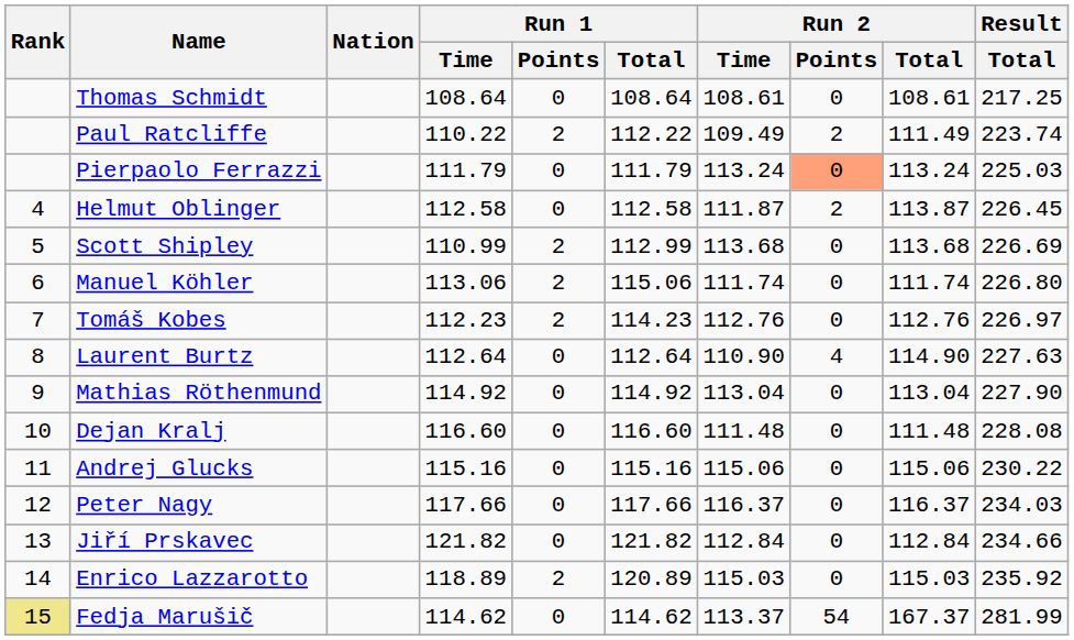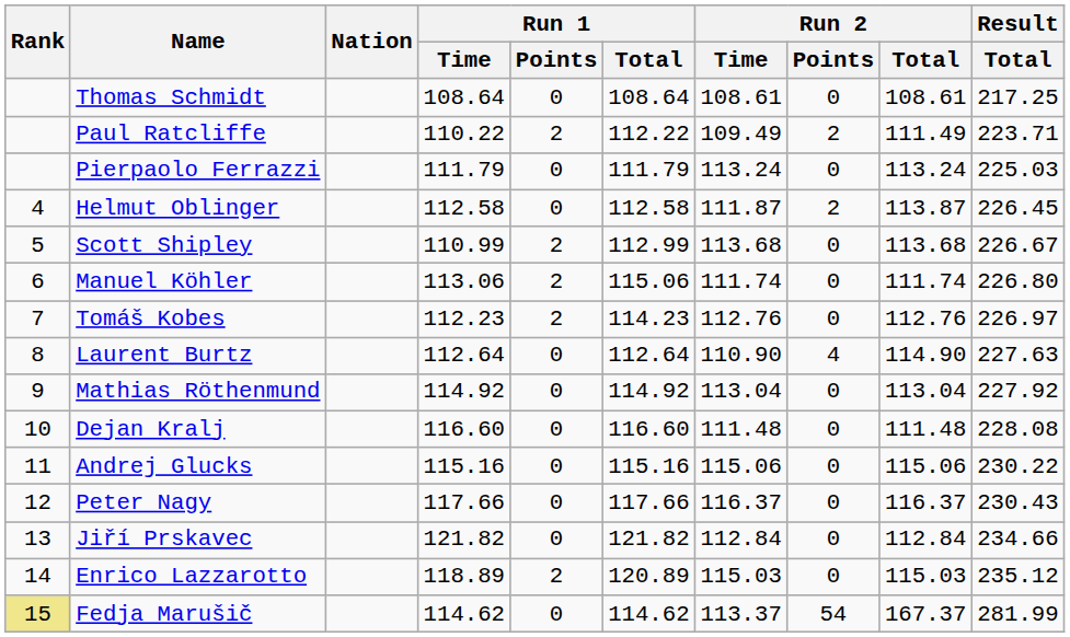Paul Ratcliffe | Result / Total: 223.74 -> 223.71
Pierpaolo Ferrazzi | Run 2 / Points: lightsalmon background -> no background
Scott Shipley | Result / Total: 226.69 -> 226.67
Mathias Röthenmund | Result / Total: 227.90 -> 227.92
Peter Nagy | Result / Total: 234.03 -> 230.43
Enrico Lazzarotto | Result / Total: 235.92 -> 235.12
